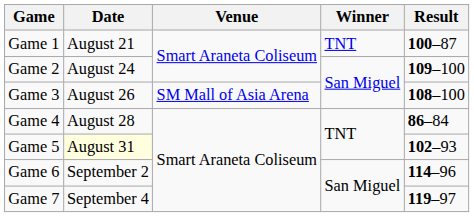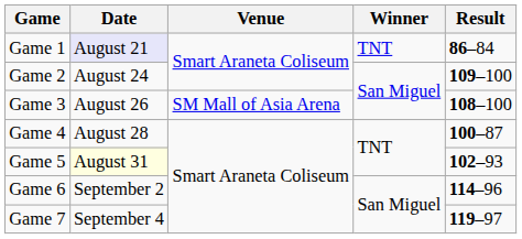Game 1 | Date: no background -> lavender background
Game 1 | Result: 100–87 -> 86–84
Game 4 | Result: 86–84 -> 100–87
